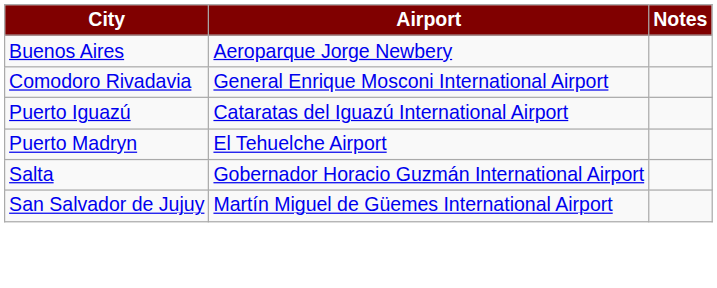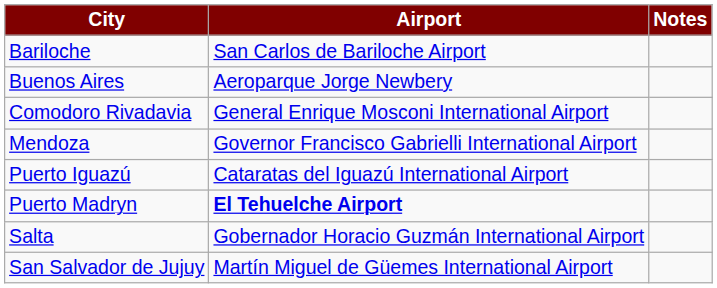+ row: Bariloche | San Carlos de Bariloche Airport
+ row: Mendoza | Governor Francisco Gabrielli International Airport
Puerto Madryn | Airport: normal -> bold
